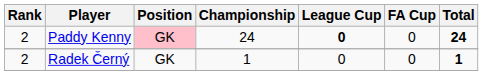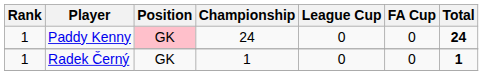Paddy Kenny | Rank: 2 -> 1
Paddy Kenny | League Cup: bold -> normal
Radek Černý | Rank: 2 -> 1
